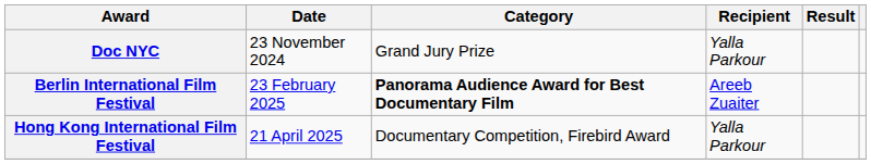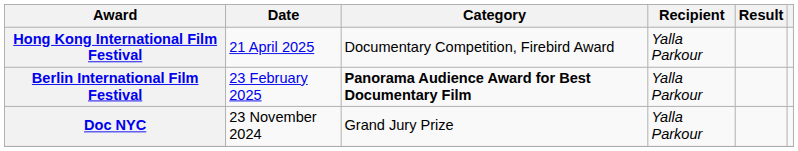rows swapped: Doc NYC <-> Hong Kong International Film Festival
Berlin International Film Festival | Recipient: Areeb Zuaiter -> Yalla Parkour
